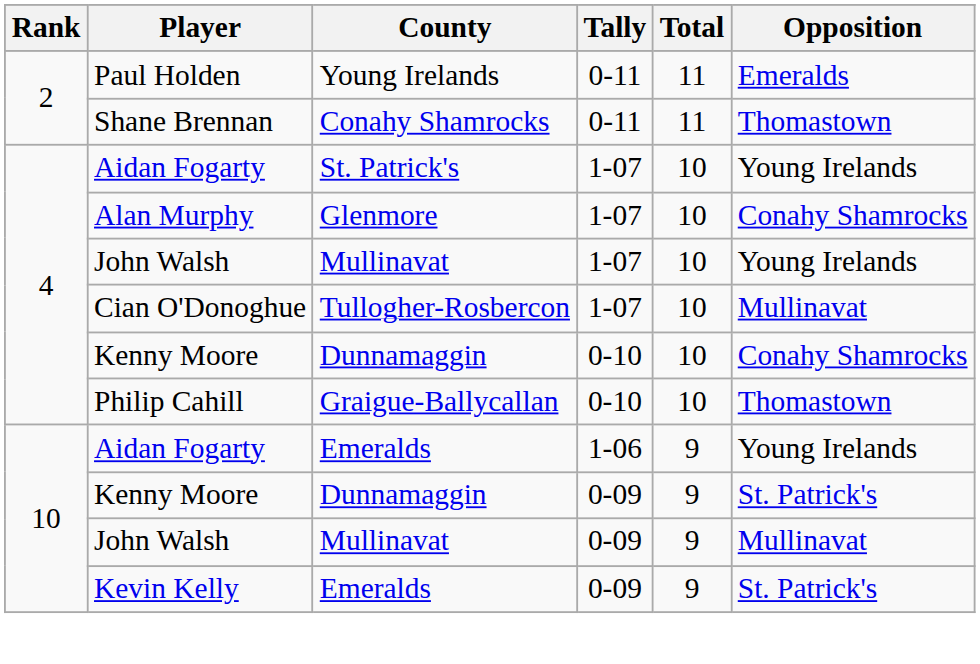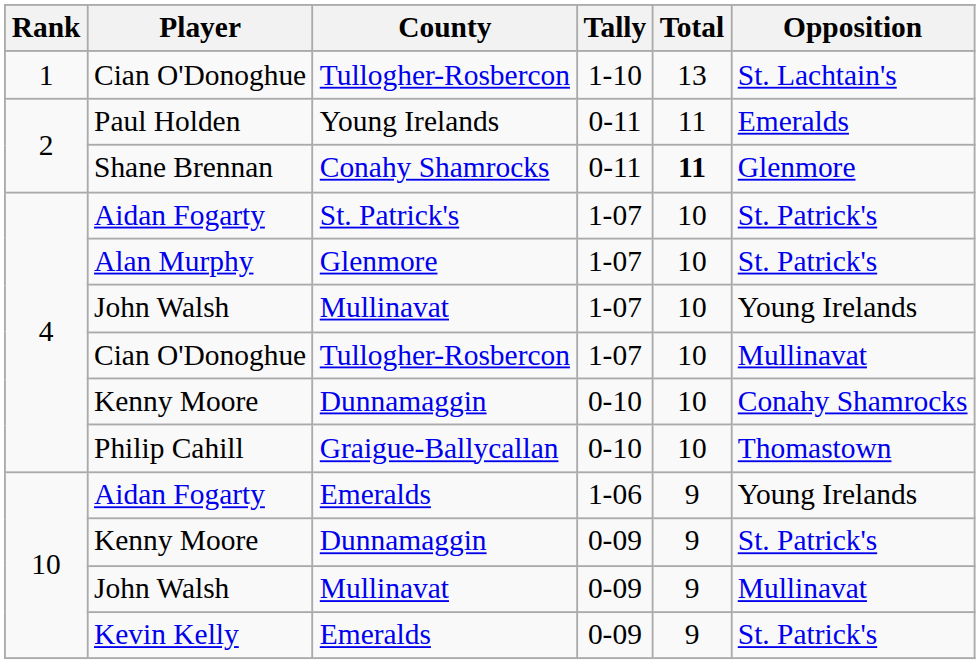+ row: 1 | Cian O'Donoghue | Tullogher-Rosbercon | 1-10 | 13 | St. Lachtain's
Shane Brennan | Total: normal -> bold
Shane Brennan | Opposition: Thomastown -> Glenmore
Aidan Fogarty / 1-07 | Opposition: Young Irelands -> St. Patrick's
Alan Murphy | Opposition: Conahy Shamrocks -> St. Patrick's
